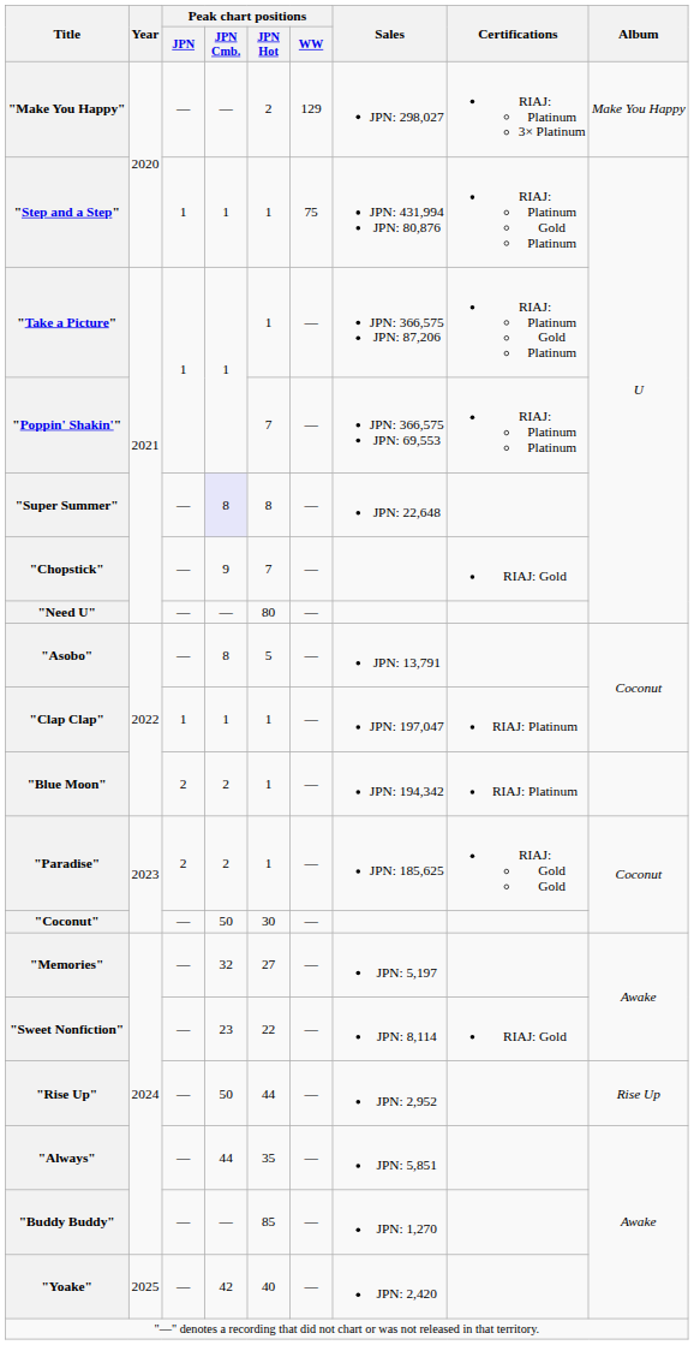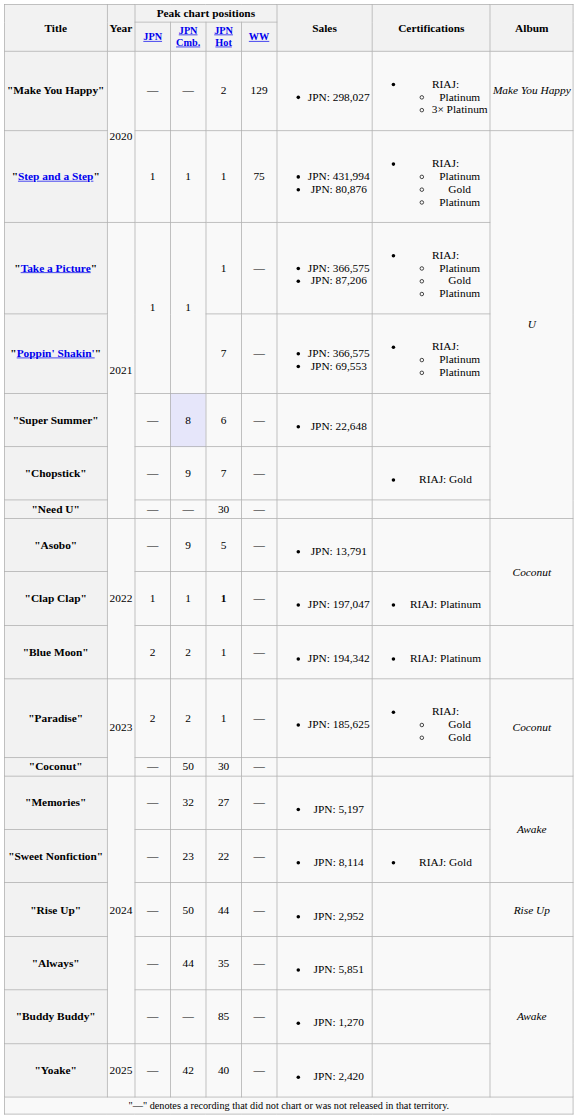"Super Summer" | Peak chart positions / JPN Hot: 8 -> 6
"Need U" | Peak chart positions / JPN Hot: 80 -> 30
"Asobo" | Peak chart positions / JPN Cmb.: 8 -> 9
"Clap Clap" | Peak chart positions / JPN Hot: normal -> bold
